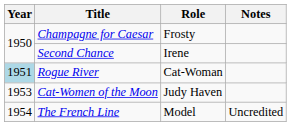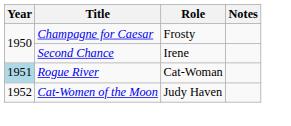Cat-Women of the Moon | Year: 1953 -> 1952
- row: 1954 | The French Line | Model | Uncredited
